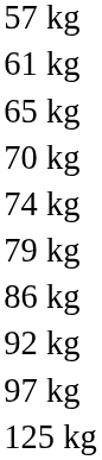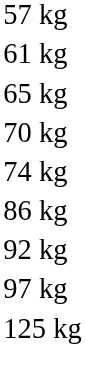- row: 79 kg
